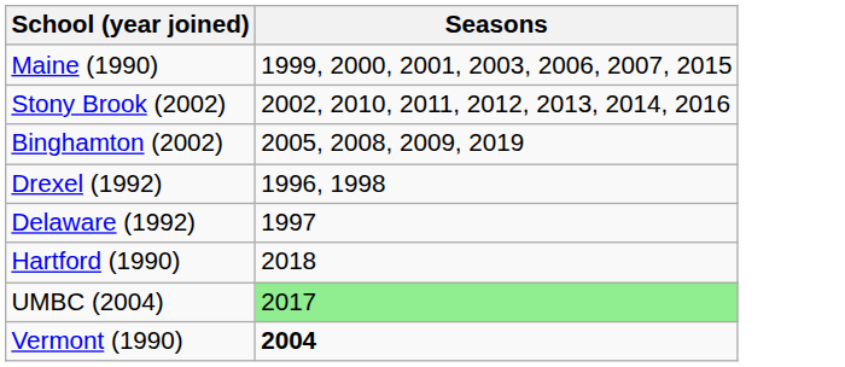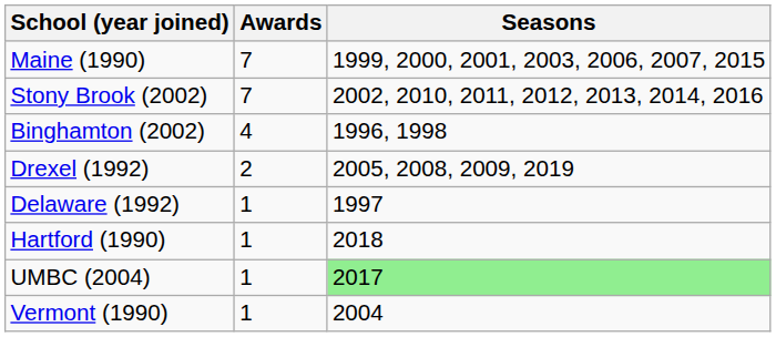+ column: Awards | 7 | 7 | 4 | 2 | 1 | 1 | 1 | 1
Binghamton (2002) | Seasons: 2005, 2008, 2009, 2019 -> 1996, 1998
Drexel (1992) | Seasons: 1996, 1998 -> 2005, 2008, 2009, 2019
Vermont (1990) | Seasons: bold -> normal
